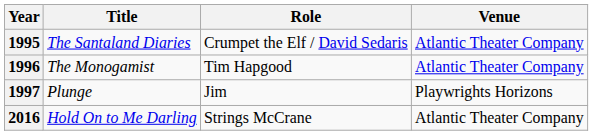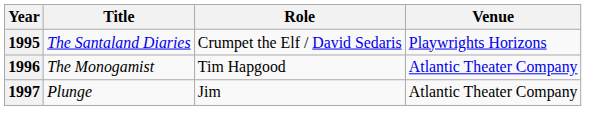1995 | Venue: Atlantic Theater Company -> Playwrights Horizons
1997 | Venue: Playwrights Horizons -> Atlantic Theater Company
- row: 2016 | Hold On to Me Darling | Strings McCrane | Atlantic Theater Company
